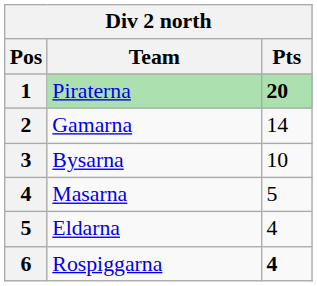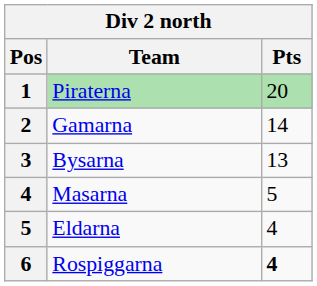Piraterna | Pts: bold -> normal
Bysarna | Pts: 10 -> 13
